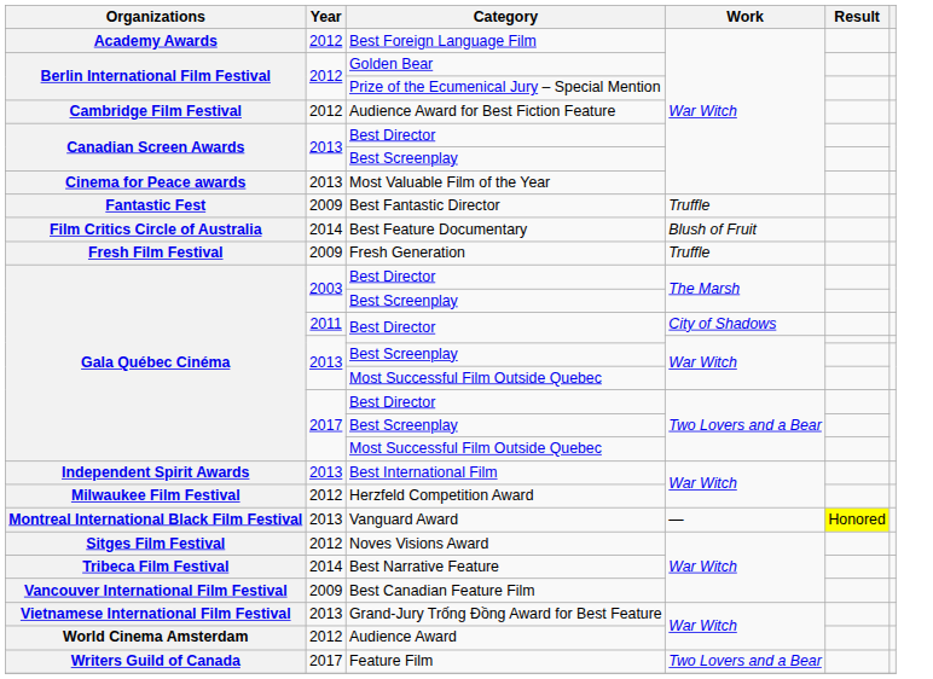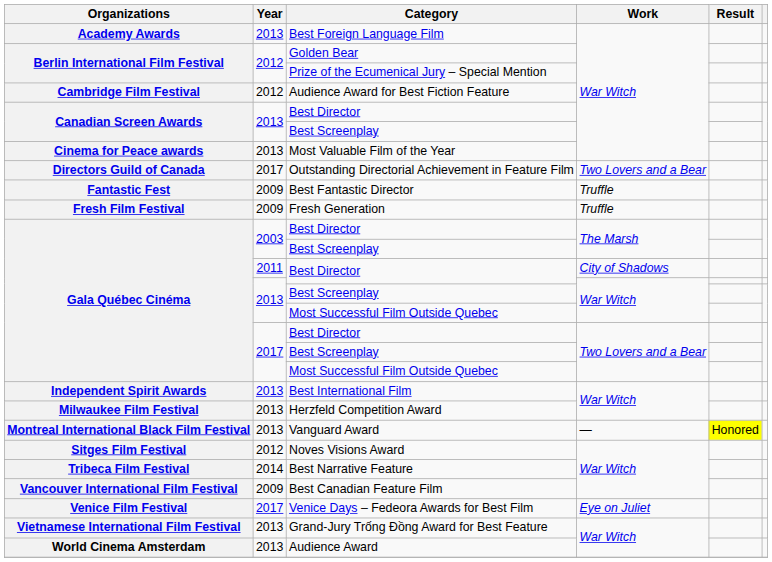Best Foreign Language Film | Year: 2012 -> 2013
+ row: Directors Guild of Canada | 2017 | Outstanding Directorial Achievement in Feature Film | Two Lovers and a Bear
- row: Film Critics Circle of Australia | 2014 | Best Feature Documentary | Blush of Fruit
Herzfeld Competition Award | Year: 2012 -> 2013
+ row: Venice Film Festival | 2017 | Venice Days – Fedeora Awards for Best Film | Eye on Juliet
Audience Award | Year: 2012 -> 2013
- row: Writers Guild of Canada | 2017 | Feature Film | Two Lovers and a Bear
